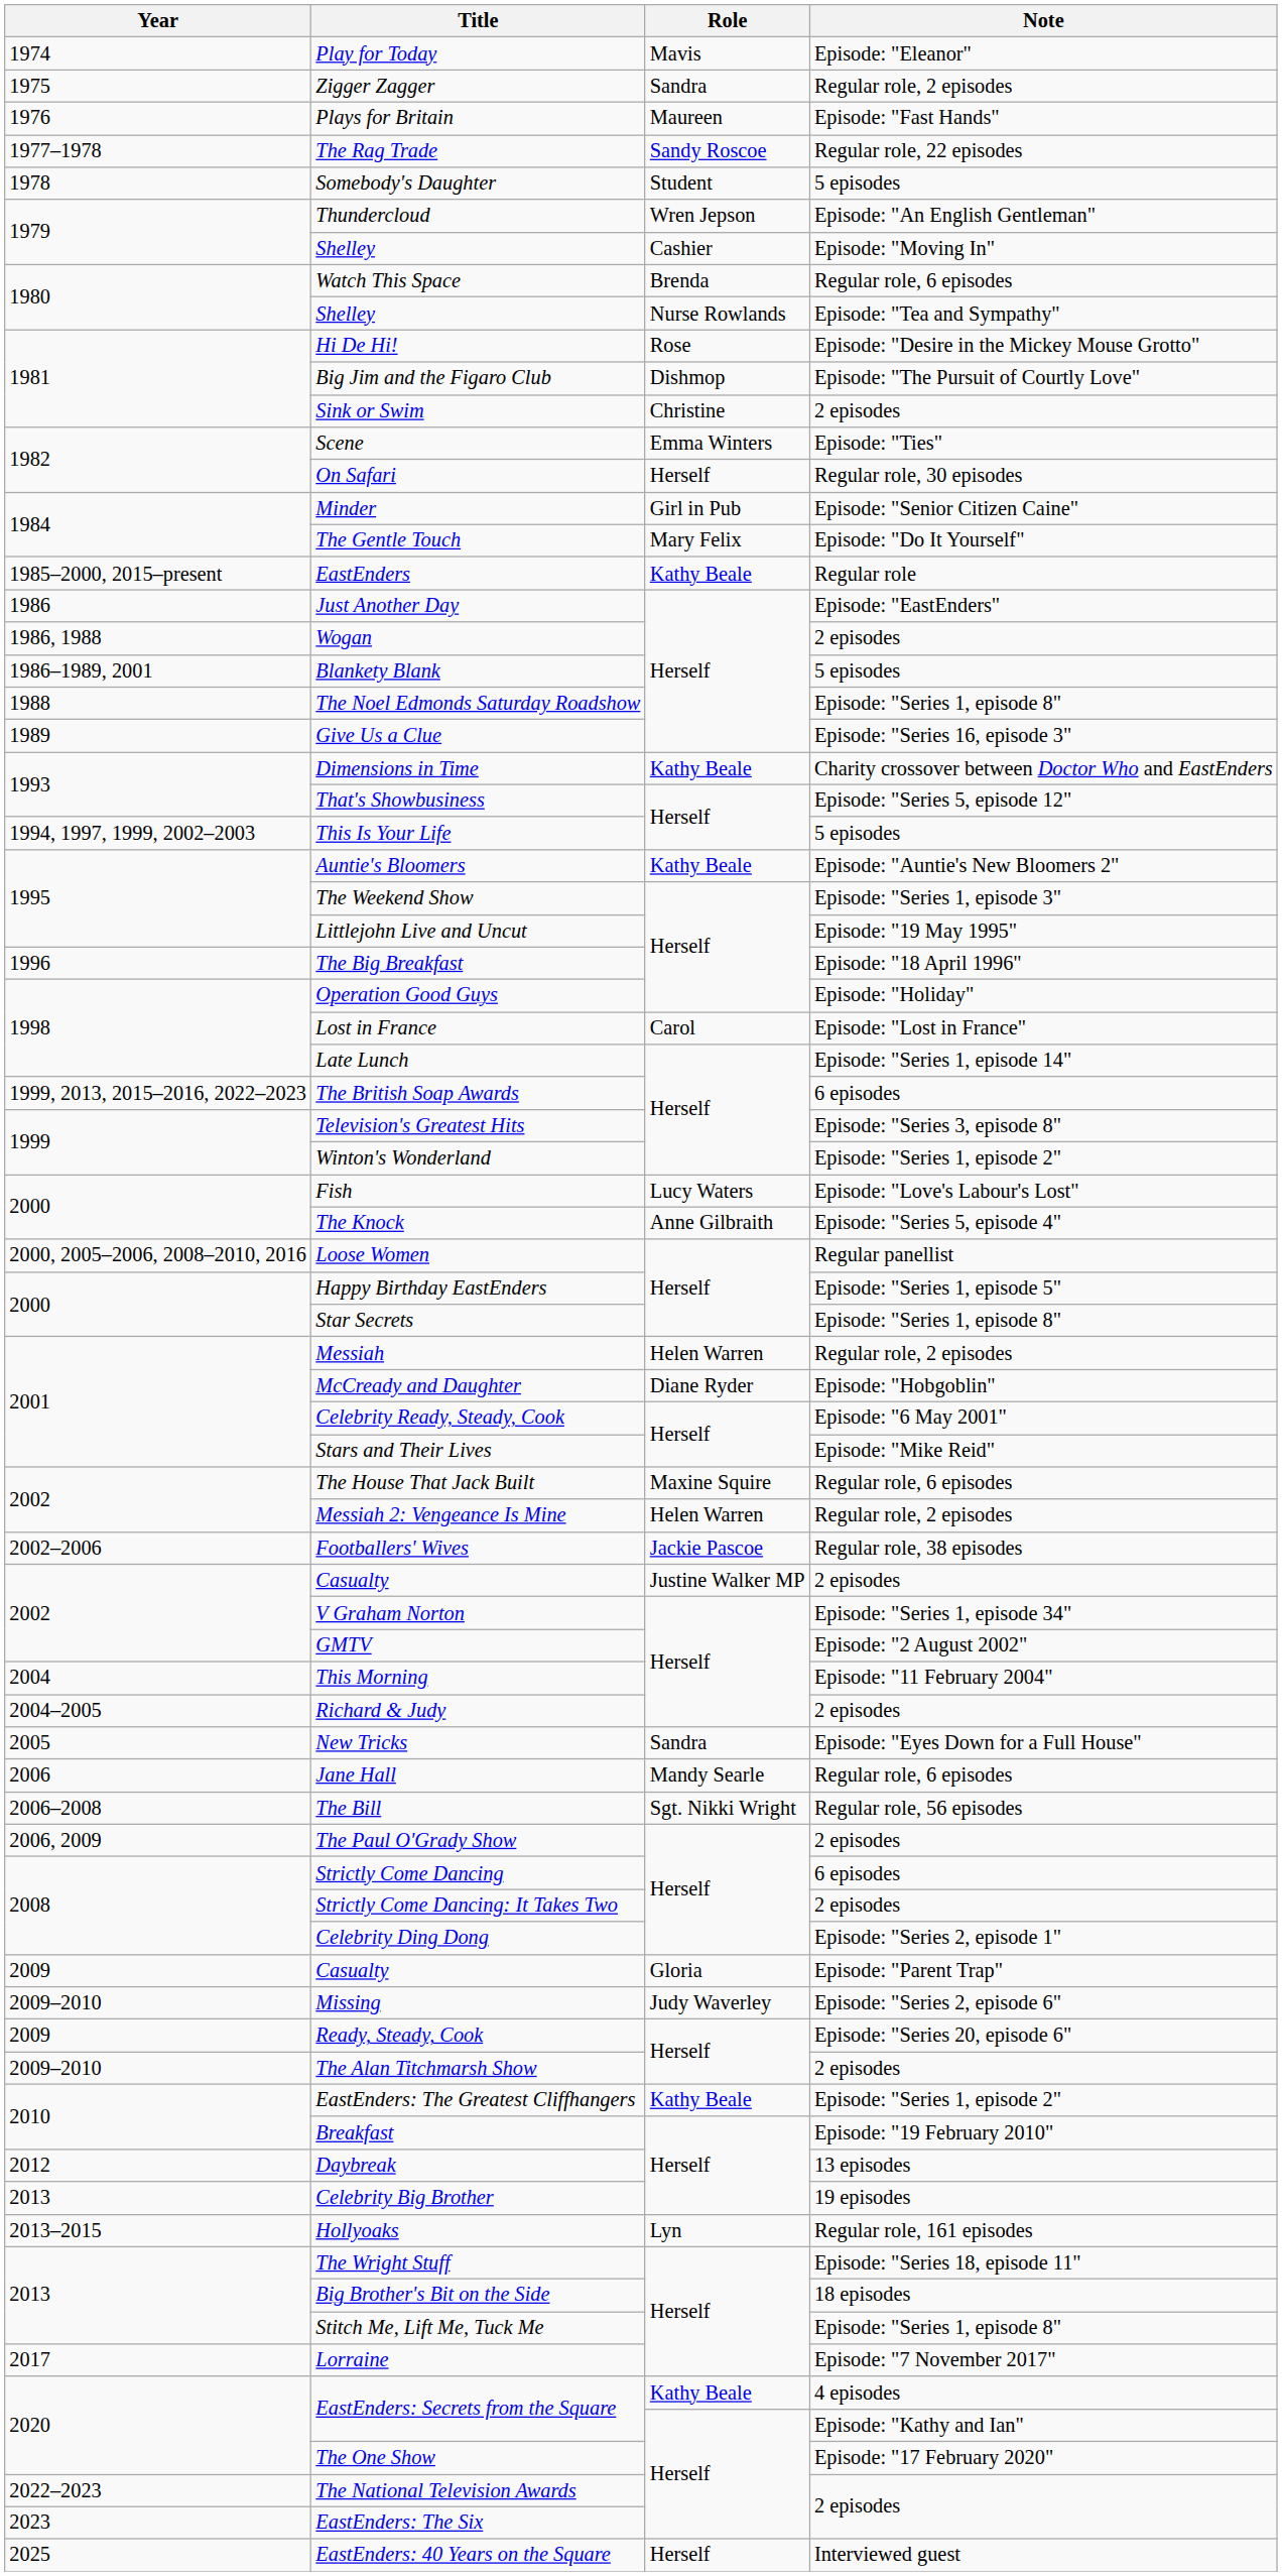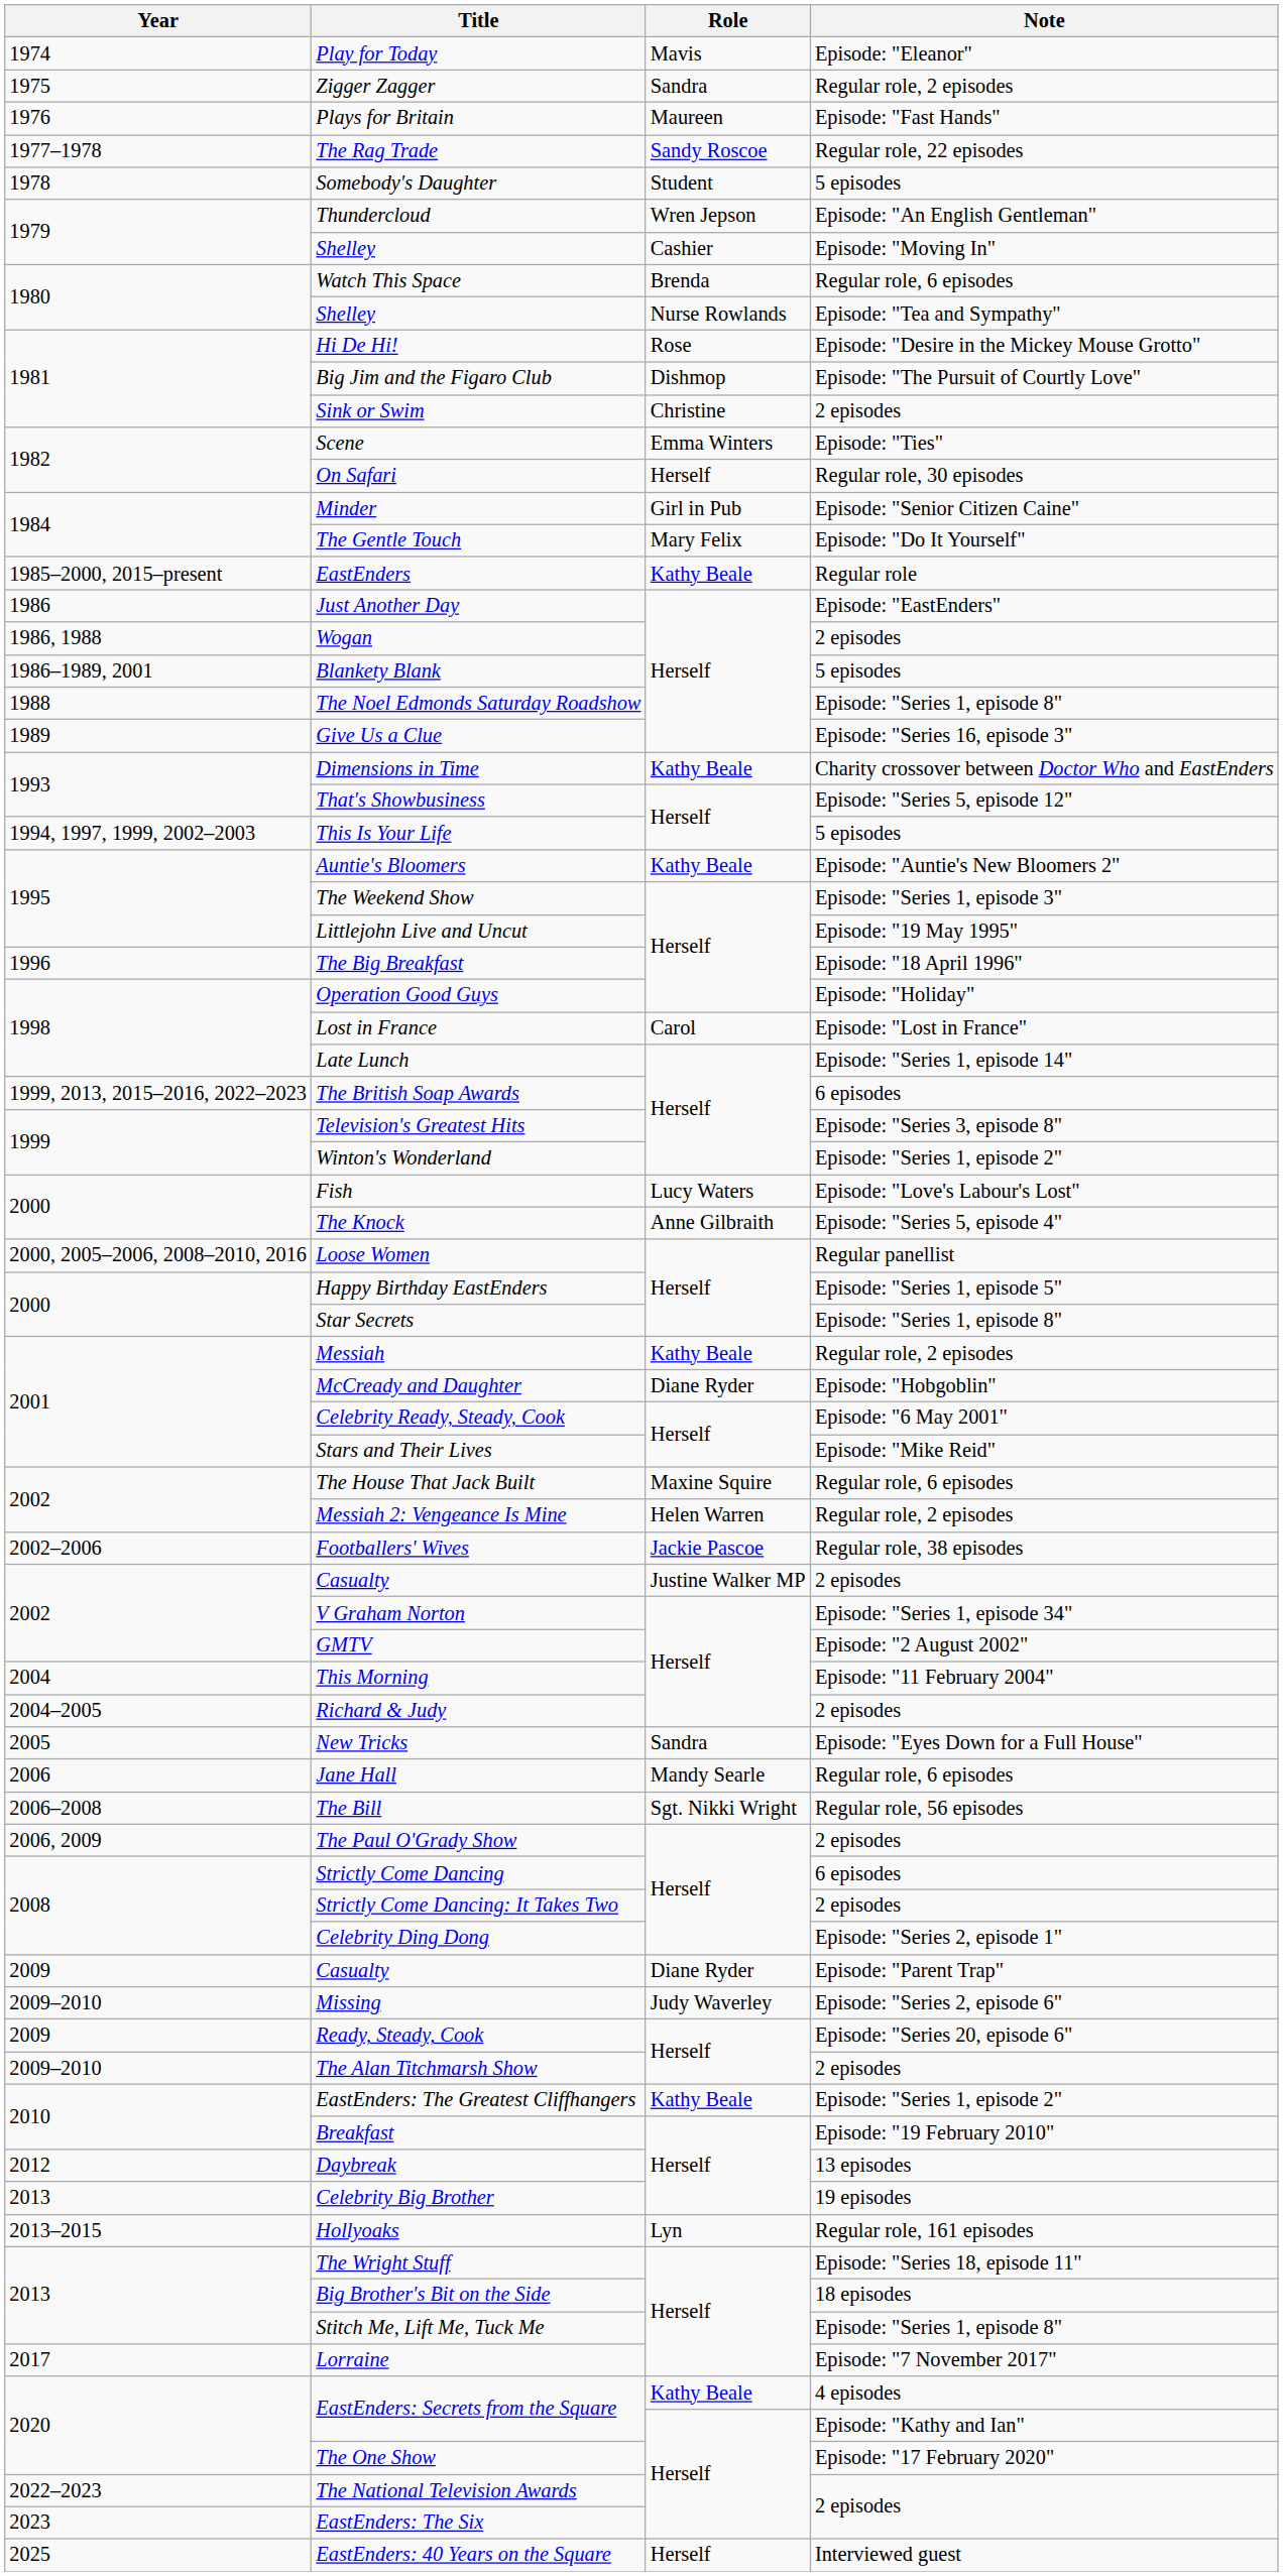Messiah | Role: Helen Warren -> Kathy Beale
Casualty / Episode: "Parent Trap" | Role: Gloria -> Diane Ryder
